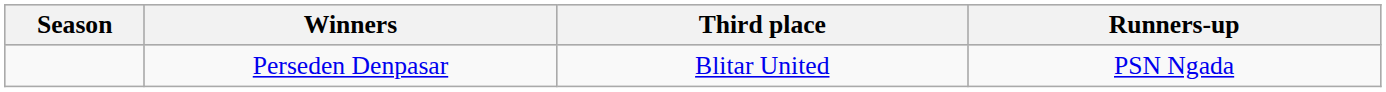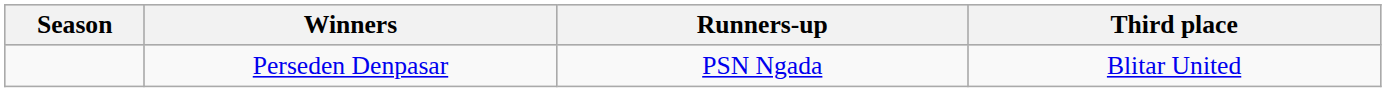columns swapped: Runners-up <-> Third place
